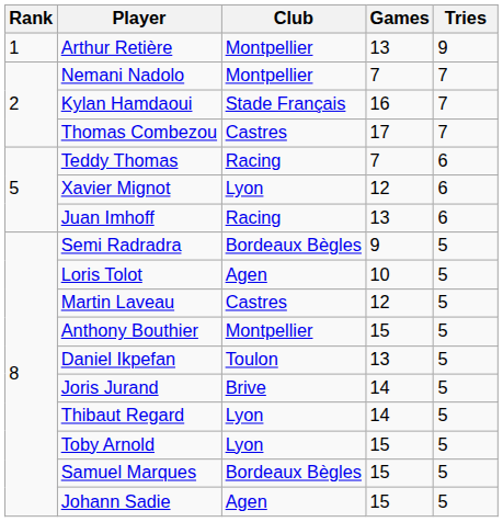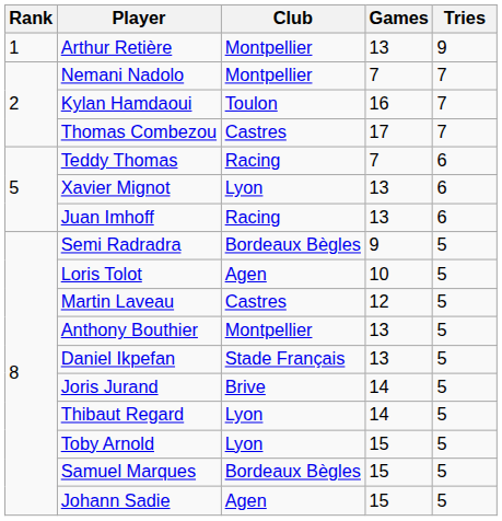Kylan Hamdaoui | Club: Stade Français -> Toulon
Xavier Mignot | Games: 12 -> 13
Anthony Bouthier | Games: 15 -> 13
Daniel Ikpefan | Club: Toulon -> Stade Français
